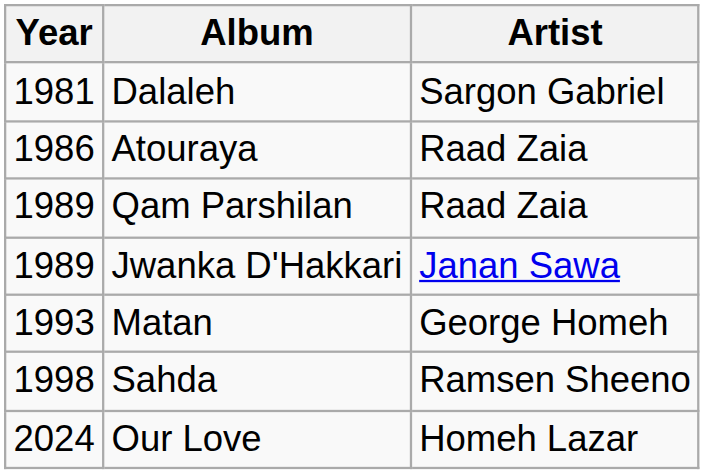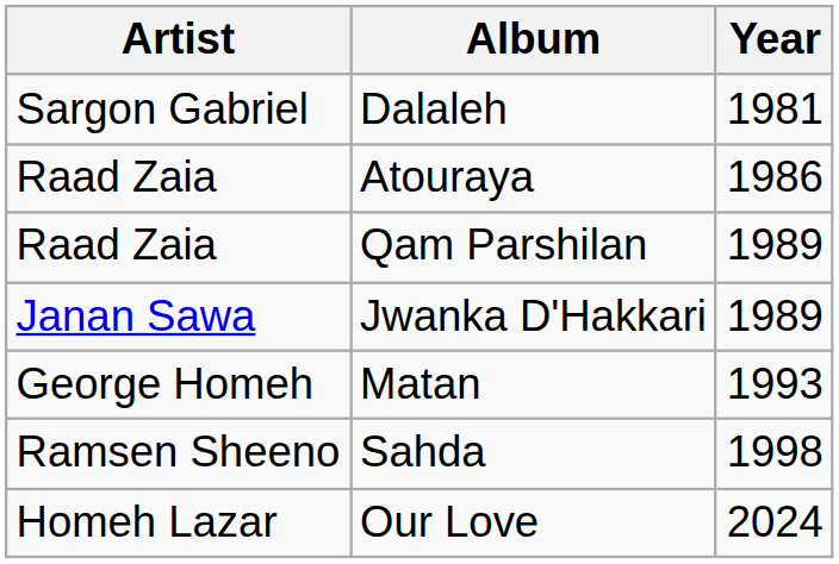columns swapped: Year <-> Artist
